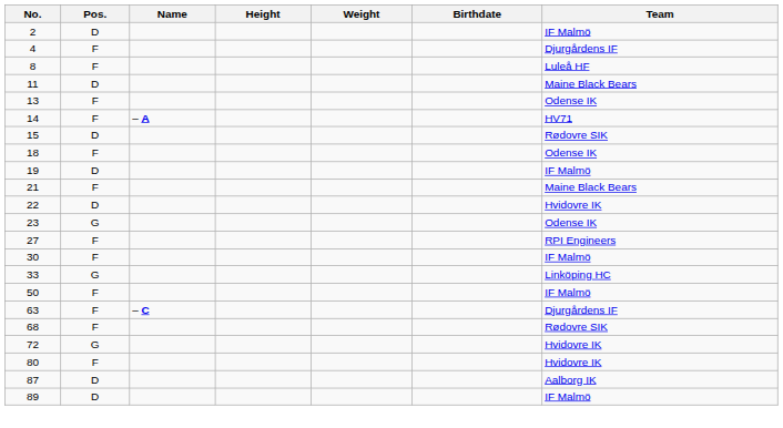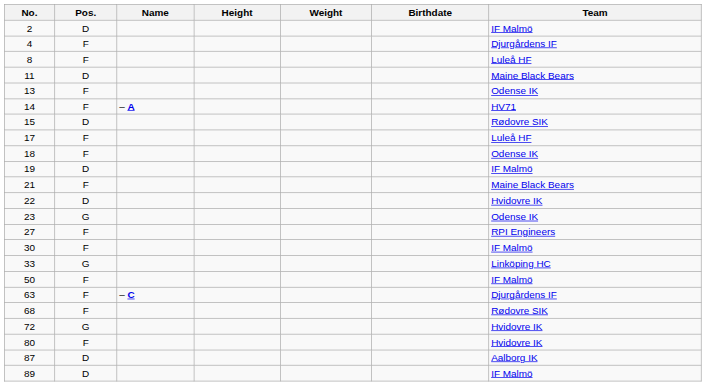+ row: 17 | F | Luleå HF
